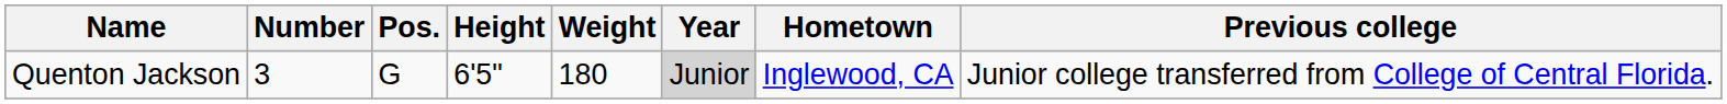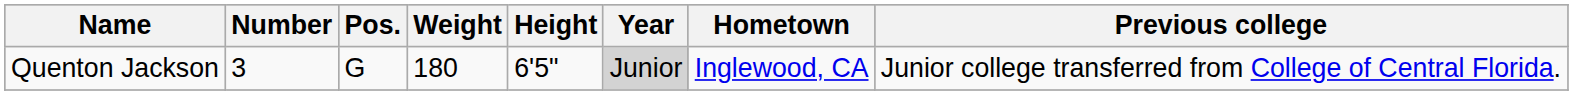columns swapped: Height <-> Weight
